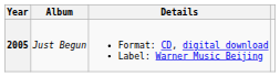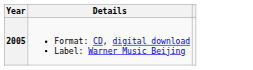- column: Album | Just Begun
